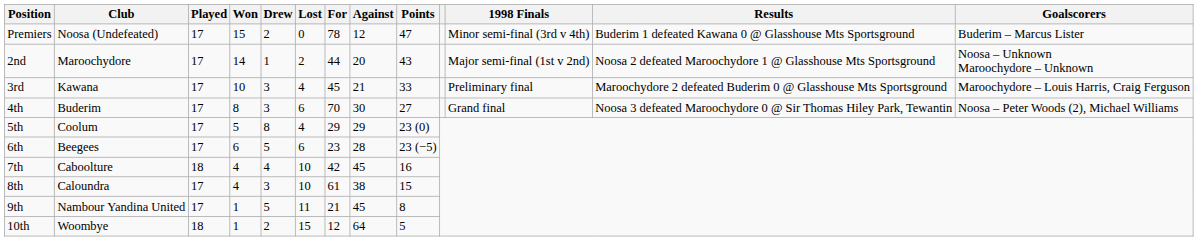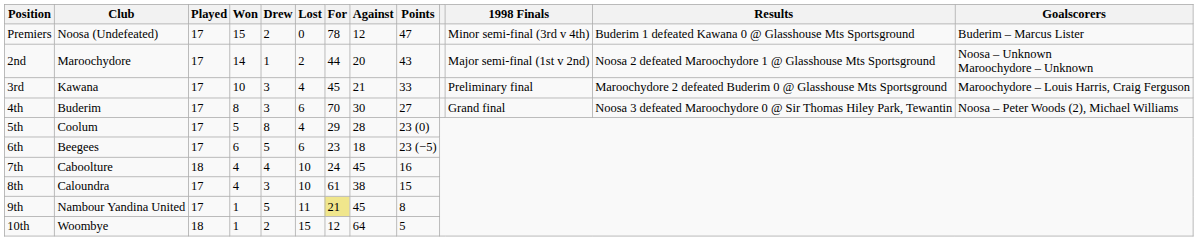5th | Against: 29 -> 28
6th | Against: 28 -> 18
7th | For: 42 -> 24
9th | For: no background -> khaki background
